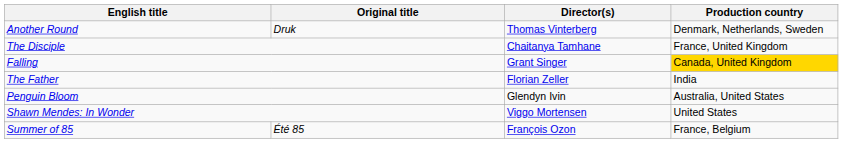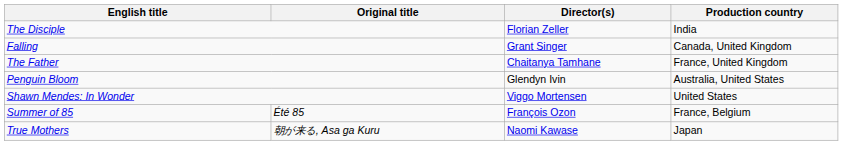- row: Another Round | Druk | Thomas Vinterberg | Denmark, Netherlands, Sweden
The Disciple | Director(s): Chaitanya Tamhane -> Florian Zeller
The Disciple | Production country: France, United Kingdom -> India
Falling | Production country: gold background -> no background
The Father | Director(s): Florian Zeller -> Chaitanya Tamhane
The Father | Production country: India -> France, United Kingdom
+ row: True Mothers | 朝が来る, Asa ga Kuru | Naomi Kawase | Japan
